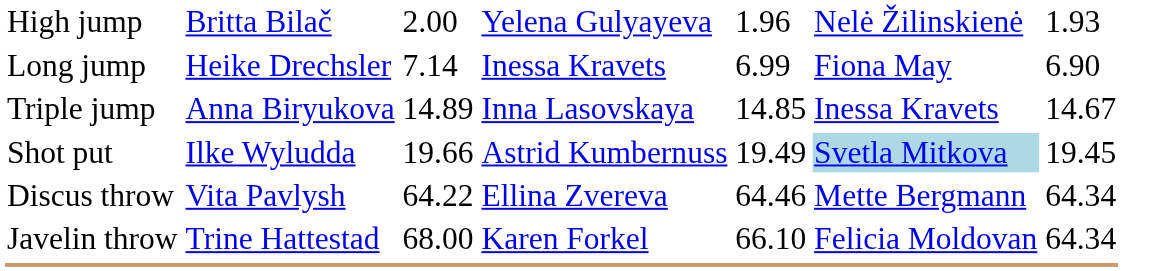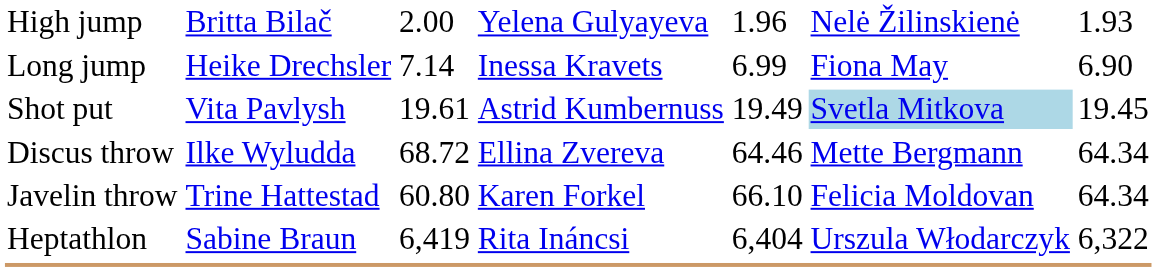- row: Triple jump | Anna Biryukova | 14.89 | Inna Lasovskaya | 14.85 | Inessa Kravets | 14.67
Shot put | column 2: Ilke Wyludda -> Vita Pavlysh
Shot put | column 3: 19.66 -> 19.61
Discus throw | column 2: Vita Pavlysh -> Ilke Wyludda
Discus throw | column 3: 64.22 -> 68.72
Javelin throw | column 3: 68.00 -> 60.80
+ row: Heptathlon | Sabine Braun | 6,419 | Rita Ináncsi | 6,404 | Urszula Włodarczyk | 6,322
